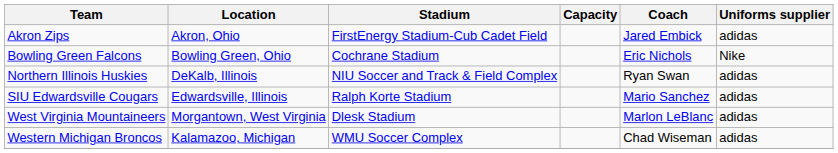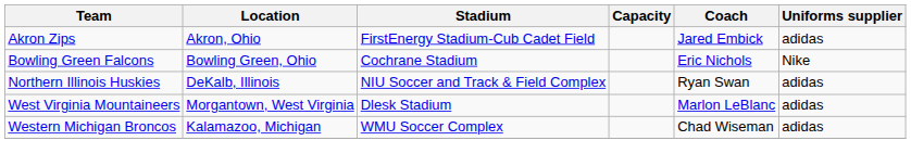- row: SIU Edwardsville Cougars | Edwardsville, Illinois | Ralph Korte Stadium | Mario Sanchez | adidas
